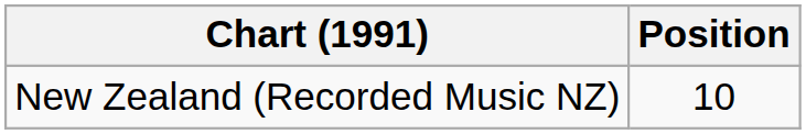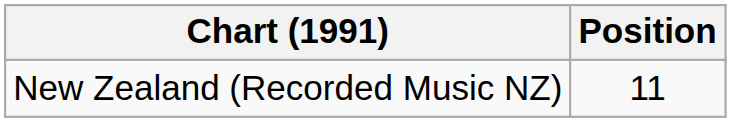New Zealand (Recorded Music NZ) | Position: 10 -> 11
